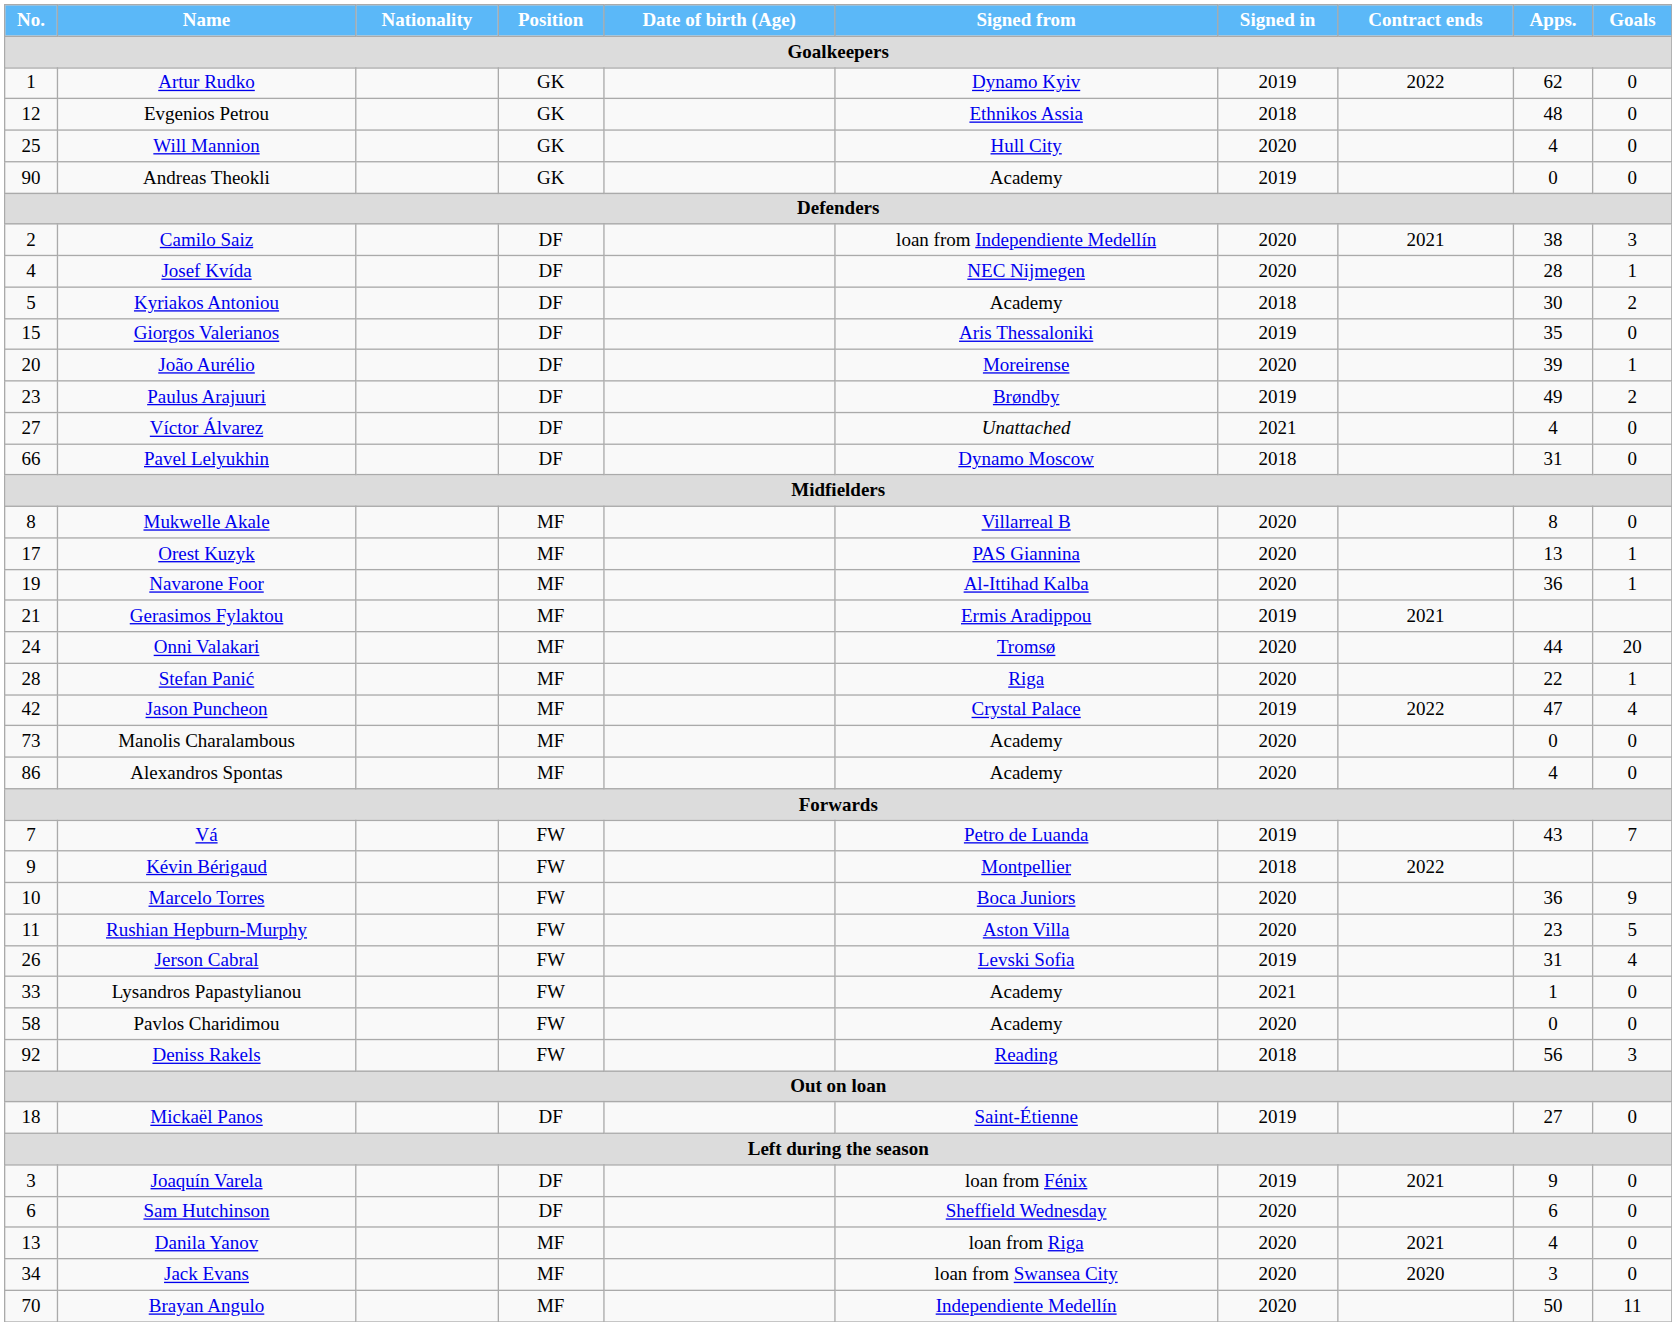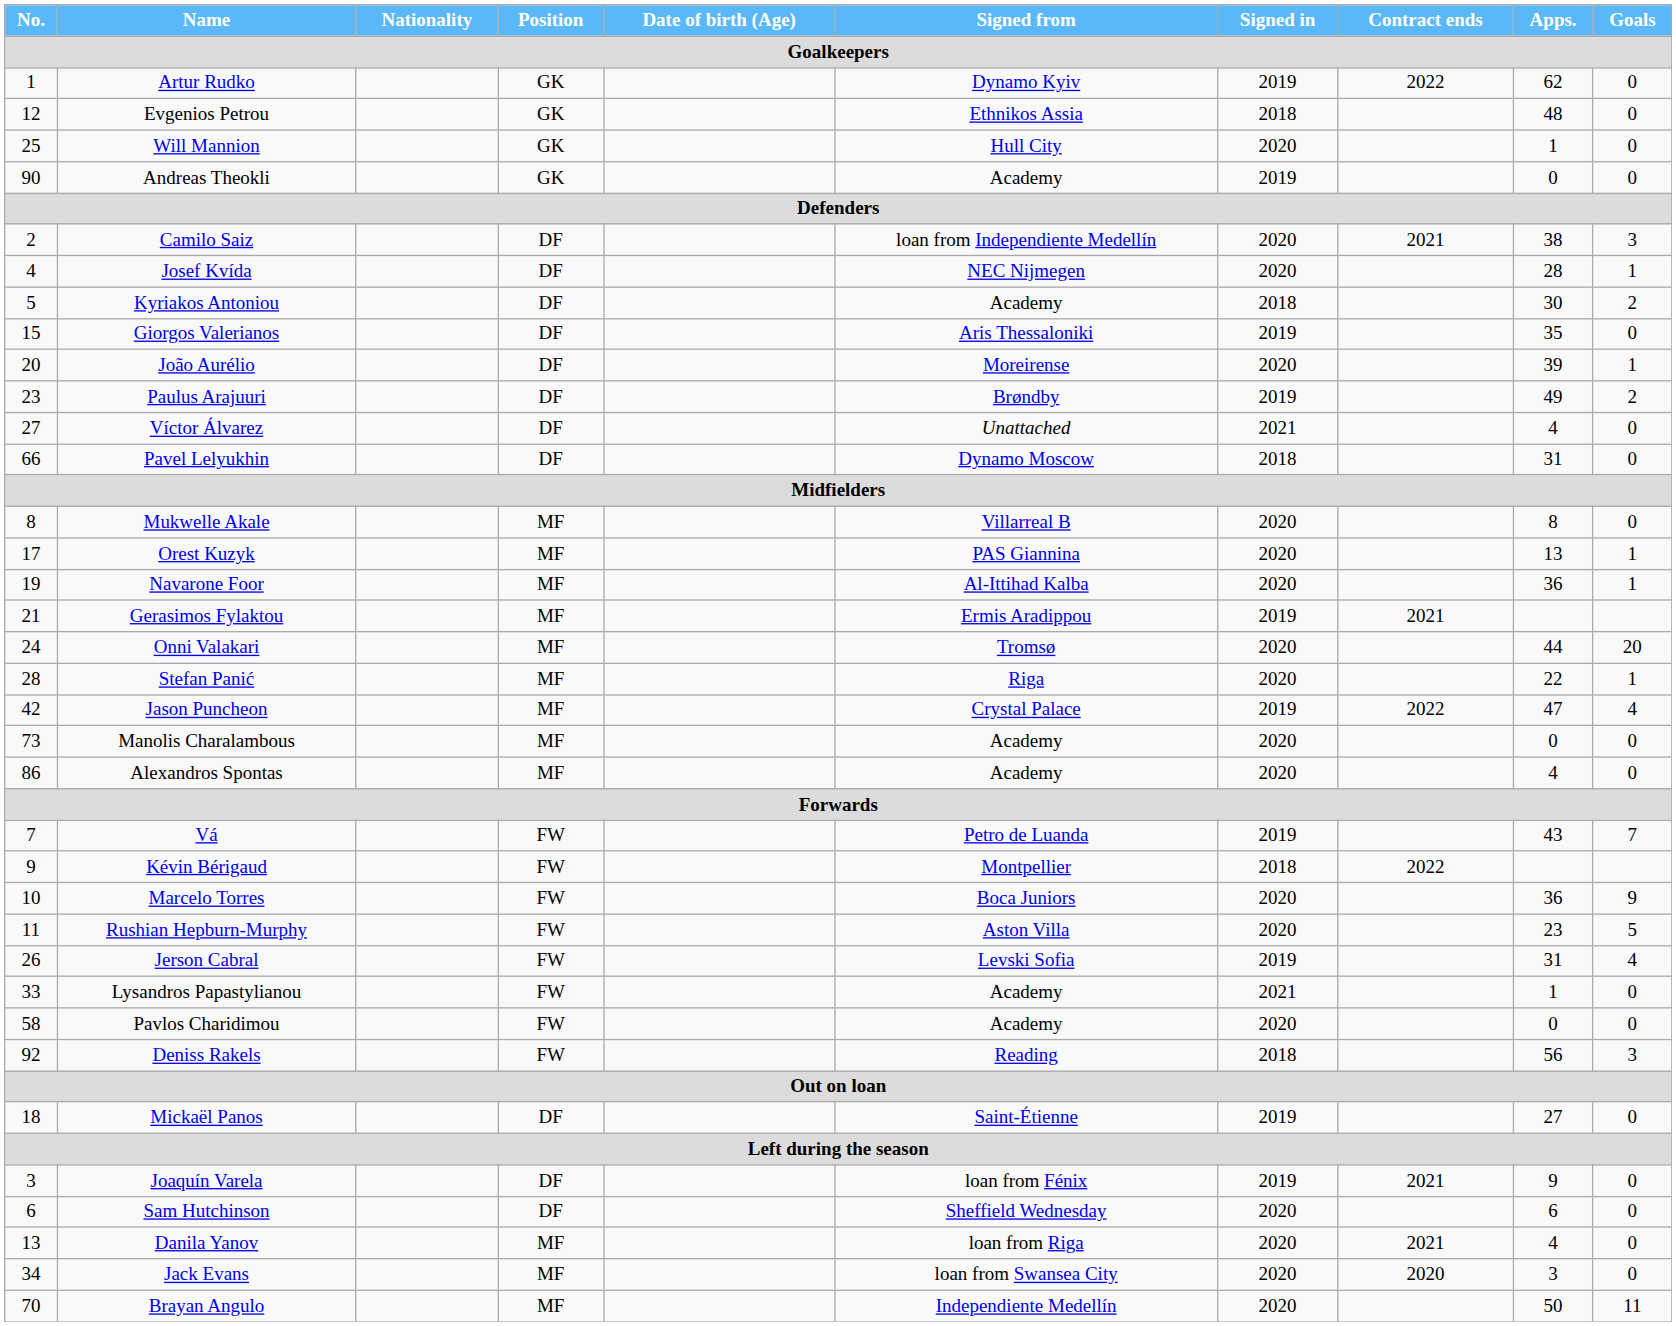Will Mannion | Apps.: 4 -> 1
